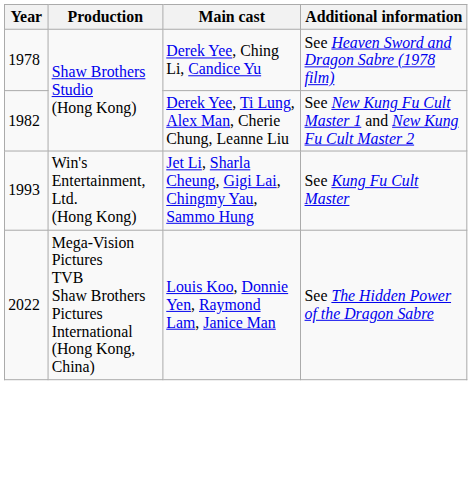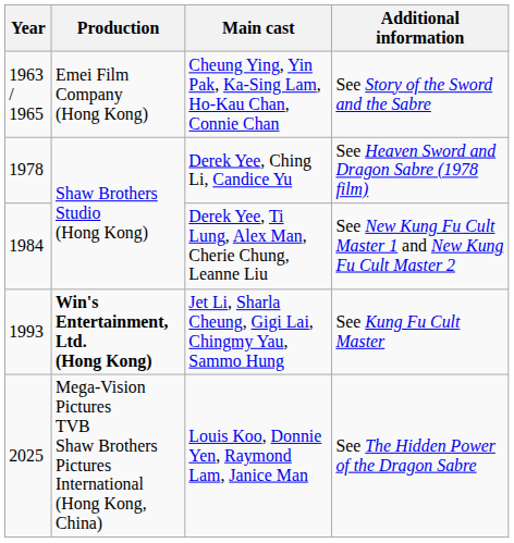+ row: 1963 / 1965 | Emei Film Company (Hong Kong) | Cheung Ying, Yin Pak, Ka-Sing Lam, Ho-Kau Chan, Connie Chan | See Story of the Sword and the Sabre
Derek Yee, Ti Lung, Alex Man, Cherie Chung, Leanne Liu | Year: 1982 -> 1984
Jet Li, Sharla Cheung, Gigi Lai, Chingmy Yau, Sammo Hung | Production: normal -> bold
Louis Koo, Donnie Yen, Raymond Lam, Janice Man | Year: 2022 -> 2025
